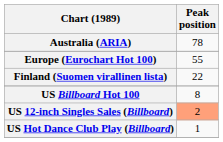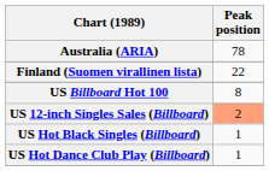- row: Europe (Eurochart Hot 100) | 55
+ row: US Hot Black Singles (Billboard) | 1
